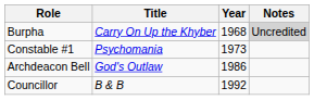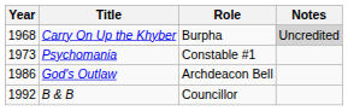columns swapped: Year <-> Role
